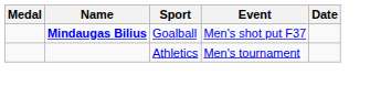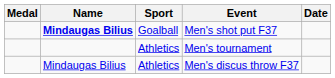+ row: Mindaugas Bilius | Athletics | Men's discus throw F37
